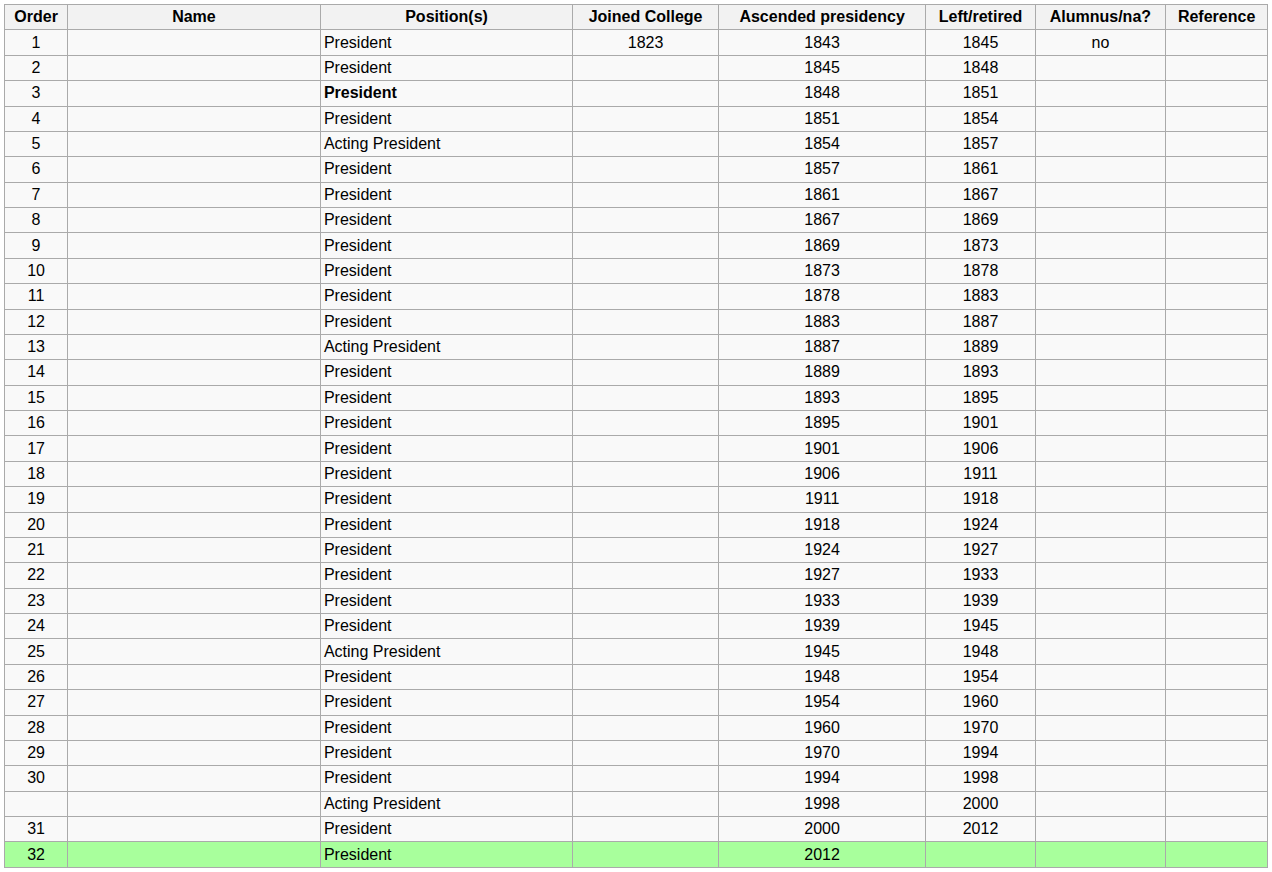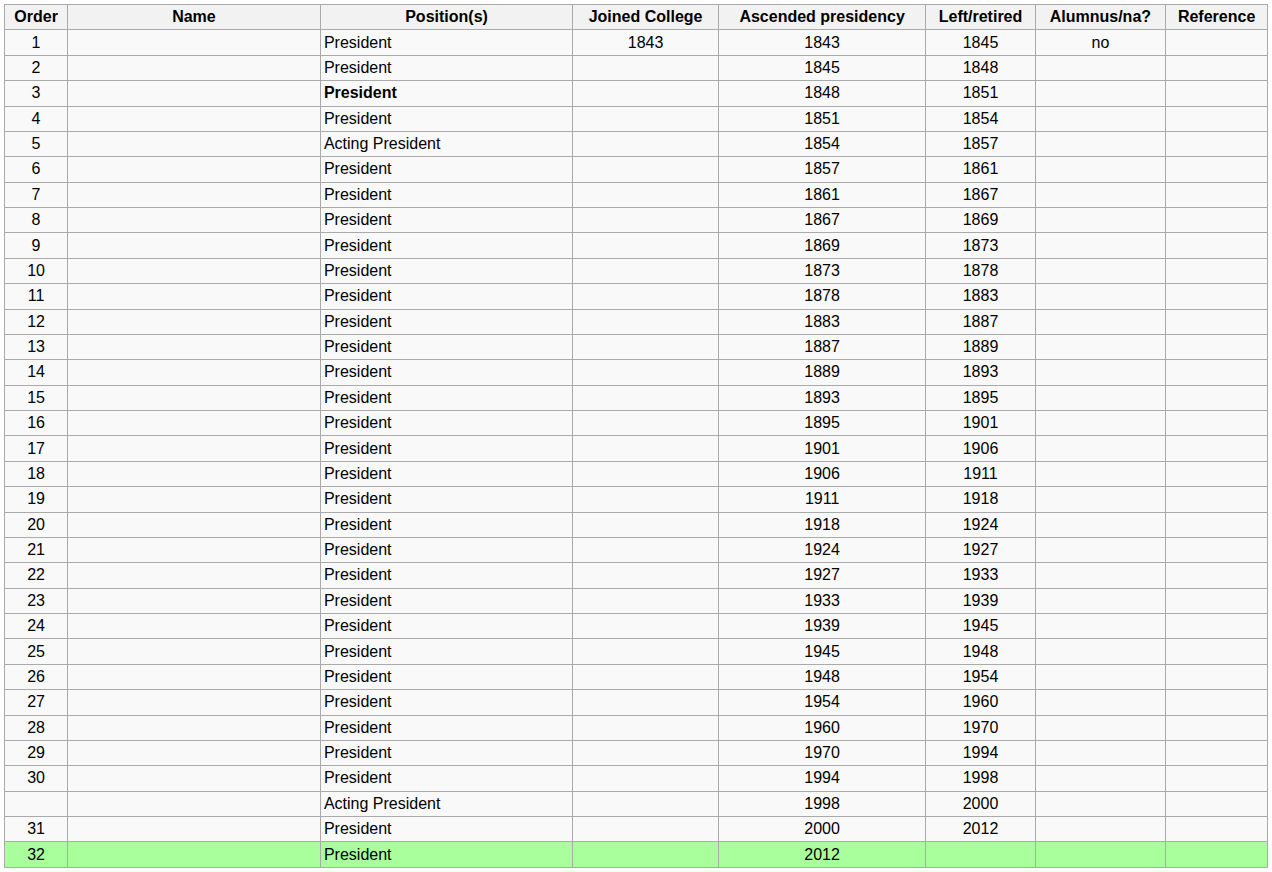1 | Joined College: 1823 -> 1843
13 | Position(s): Acting President -> President
25 | Position(s): Acting President -> President
